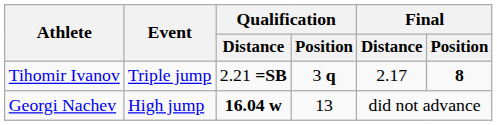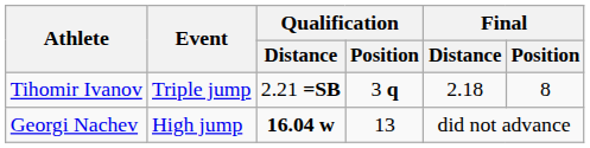Tihomir Ivanov | Final / Distance: 2.17 -> 2.18
Tihomir Ivanov | Final / Position: bold -> normal
